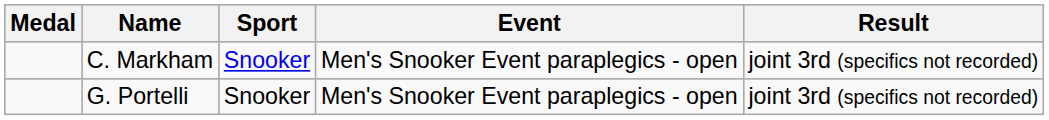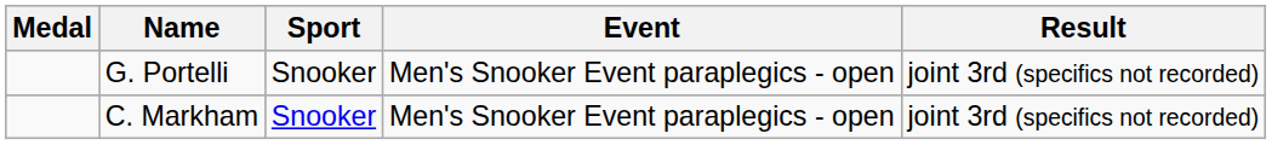rows swapped: C. Markham <-> G. Portelli
